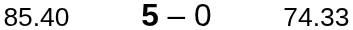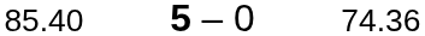85.40 | column 3: 74.33 -> 74.36
